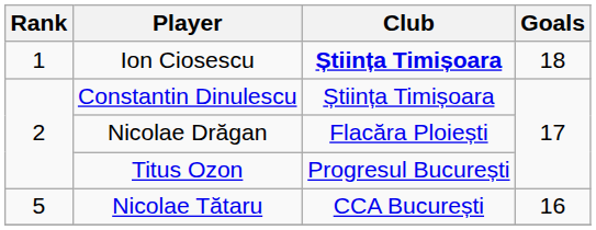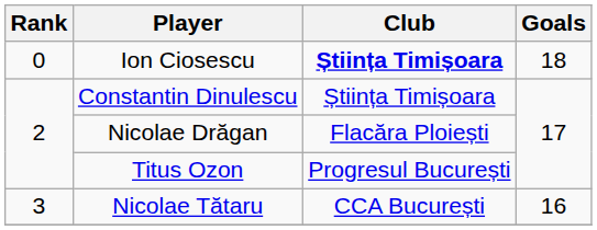Ion Ciosescu | Rank: 1 -> 0
Nicolae Tătaru | Rank: 5 -> 3
